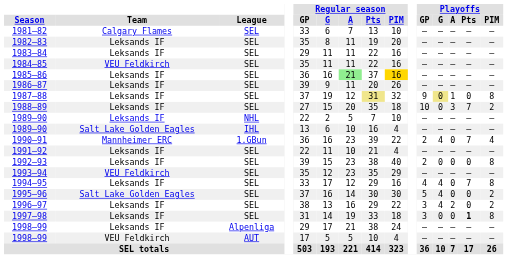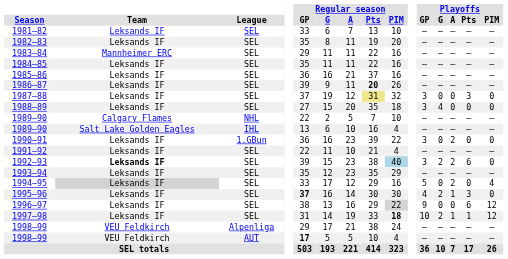1981–82 | Team: Calgary Flames -> Leksands IF
1983–84 | Team: Leksands IF -> Mannheimer ERC
1984–85 | Team: VEU Feldkirch -> Leksands IF
1985–86 | Regular season / A: lightgreen background -> no background
1985–86 | Regular season / PIM: gold background -> no background
1986–87 | Regular season / Pts: normal -> bold
1987–88 | Playoffs / GP: 9 -> 3
1987–88 | Playoffs / G: khaki background -> no background
1987–88 | Playoffs / A: 1 -> 0
1987–88 | Playoffs / Pts: 0 -> 3
1987–88 | Playoffs / PIM: 8 -> 0
1988–89 | Playoffs / GP: 10 -> 3
1988–89 | Playoffs / G: 0 -> 4
1988–89 | Playoffs / A: 3 -> 0
1988–89 | Playoffs / Pts: 7 -> 0
1988–89 | Playoffs / PIM: 2 -> 0
1989–90 / NHL | Team: Leksands IF -> Calgary Flames
1990–91 | Team: Mannheimer ERC -> Leksands IF
1990–91 | Playoffs / GP: 2 -> 3
1990–91 | Playoffs / G: 4 -> 0
1990–91 | Playoffs / A: 0 -> 2
1990–91 | Playoffs / Pts: 7 -> 0
1990–91 | Playoffs / PIM: 4 -> 0
1992–93 | Team: normal -> bold
1992–93 | Regular season / PIM: no background -> lightblue background
1992–93 | Playoffs / GP: 2 -> 3
1992–93 | Playoffs / G: 0 -> 2
1992–93 | Playoffs / A: 0 -> 2
1992–93 | Playoffs / Pts: 0 -> 6
1992–93 | Playoffs / PIM: 8 -> 0
1993–94 | Team: VEU Feldkirch -> Leksands IF
1994–95 | Team: no background -> lightgrey background
1994–95 | Playoffs / GP: 4 -> 5
1994–95 | Playoffs / G: 4 -> 0
1994–95 | Playoffs / A: 0 -> 2
1994–95 | Playoffs / Pts: 7 -> 0
1994–95 | Playoffs / PIM: 8 -> 4
1995–96 | Team: Salt Lake Golden Eagles -> Leksands IF
1995–96 | Regular season / GP: normal -> bold
1995–96 | Playoffs / GP: 5 -> 4
1995–96 | Playoffs / G: 4 -> 2
1995–96 | Playoffs / A: 0 -> 1
1995–96 | Playoffs / Pts: 0 -> 3
1995–96 | Playoffs / PIM: 2 -> 0
1996–97 | Regular season / PIM: no background -> lightgrey background
1996–97 | Playoffs / GP: 3 -> 9
1996–97 | Playoffs / G: 4 -> 0
1996–97 | Playoffs / A: 2 -> 0
1996–97 | Playoffs / Pts: 0 -> 6
1996–97 | Playoffs / PIM: 2 -> 12
1997–98 | Regular season / PIM: normal -> bold
1997–98 | Playoffs / GP: 3 -> 10
1997–98 | Playoffs / G: 0 -> 2
1997–98 | Playoffs / A: 0 -> 1
1997–98 | Playoffs / Pts: bold -> normal
1997–98 | Playoffs / PIM: 8 -> 12
1998–99 / Alpenliga | Team: Leksands IF -> VEU Feldkirch
1998–99 / AUT | Regular season / GP: normal -> bold
